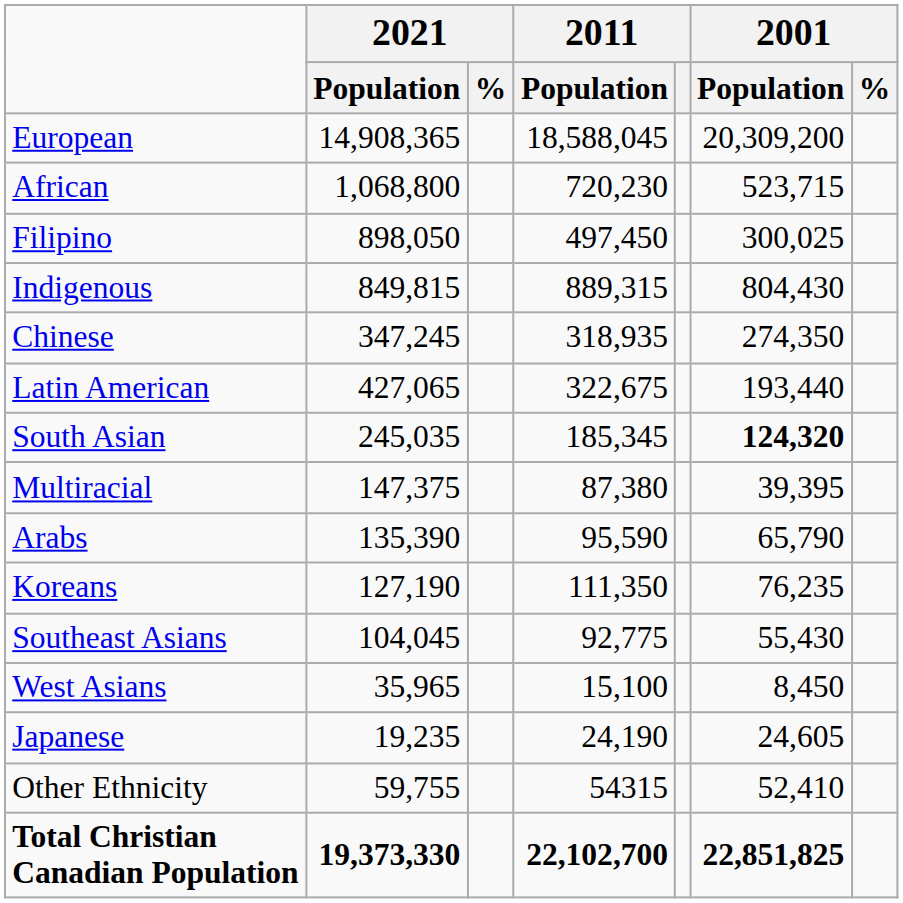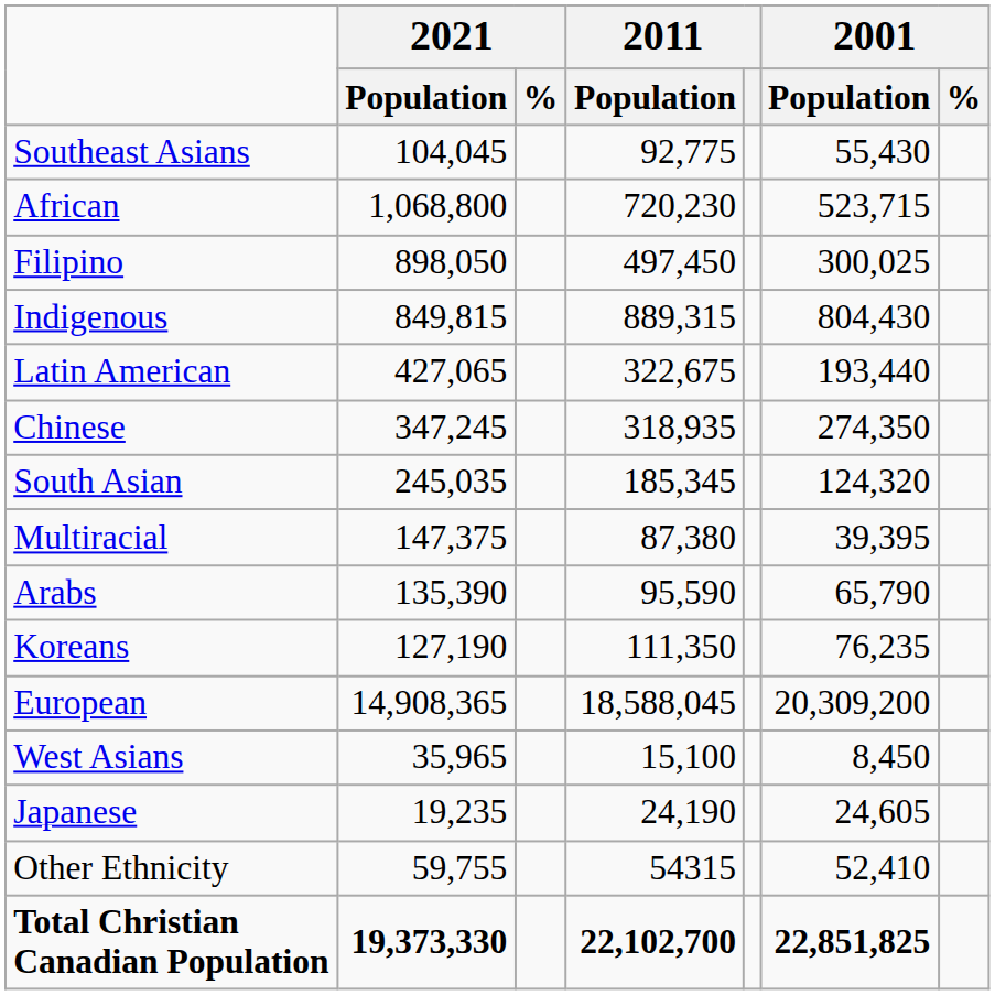rows swapped: European <-> Southeast Asians
rows swapped: Latin American <-> Chinese
South Asian | 2001 / Population: bold -> normal
